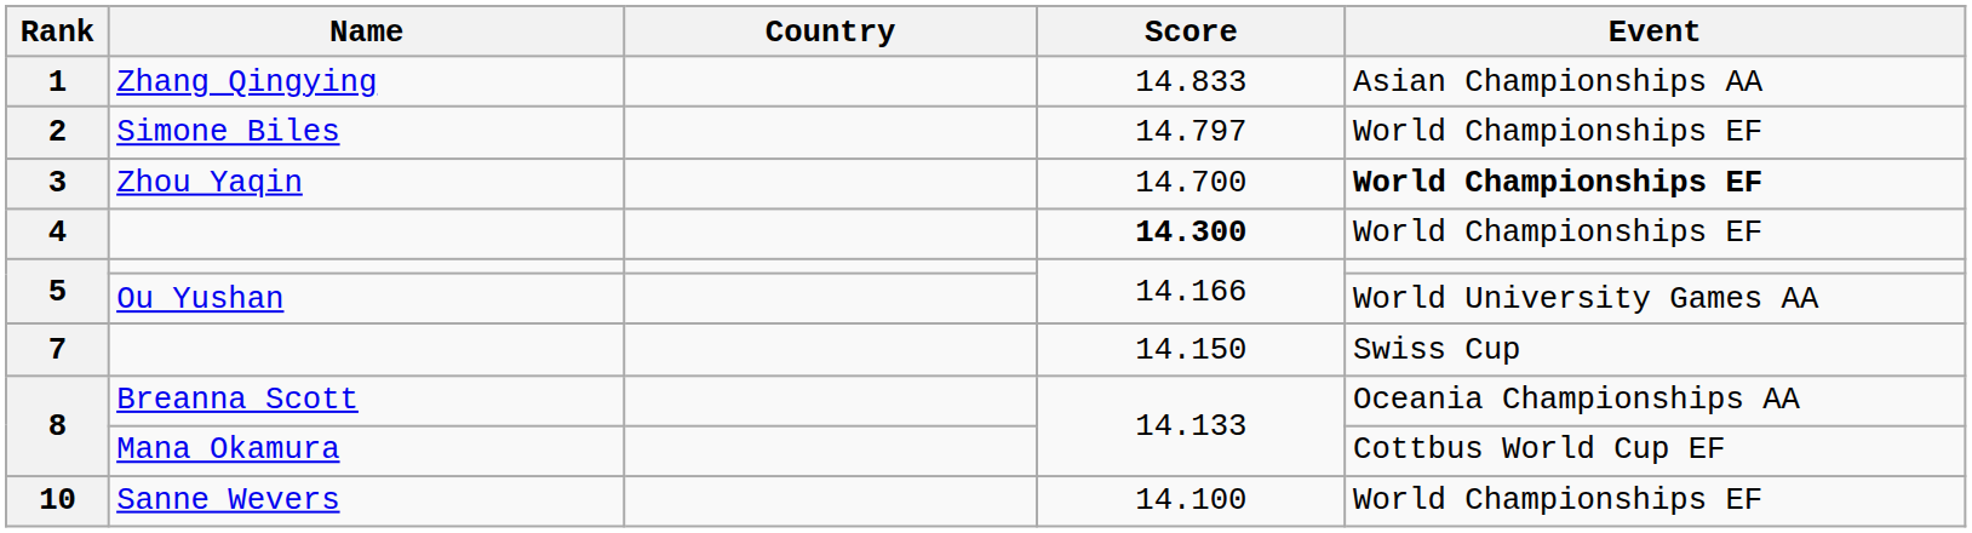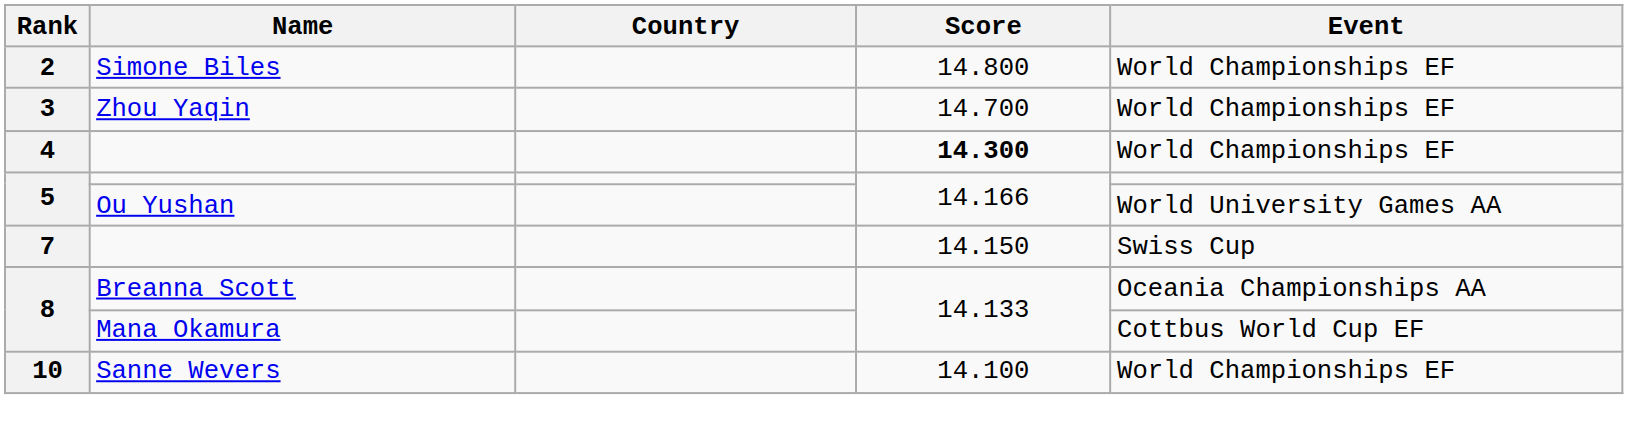- row: 1 | Zhang Qingying | 14.833 | Asian Championships AA
2 | Score: 14.797 -> 14.800
3 | Event: bold -> normal
